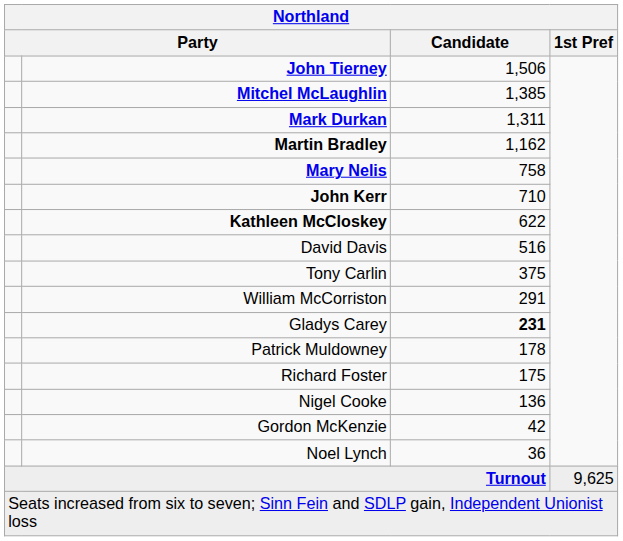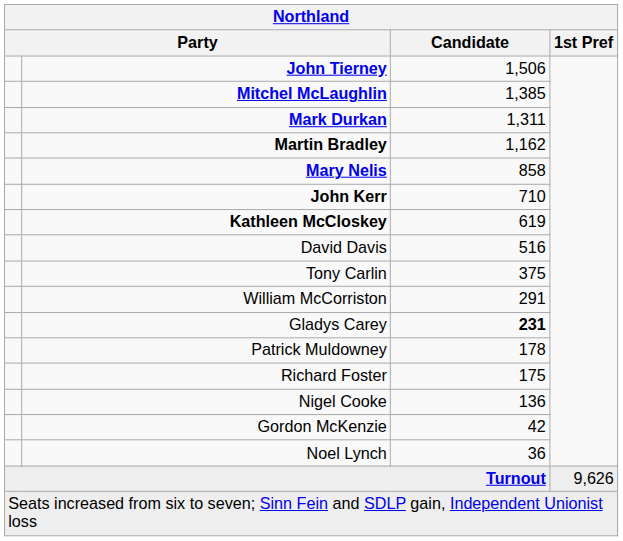Mary Nelis | Candidate: 758 -> 858
Kathleen McCloskey | Candidate: 622 -> 619
Turnout | 1st Pref: 9,625 -> 9,626
